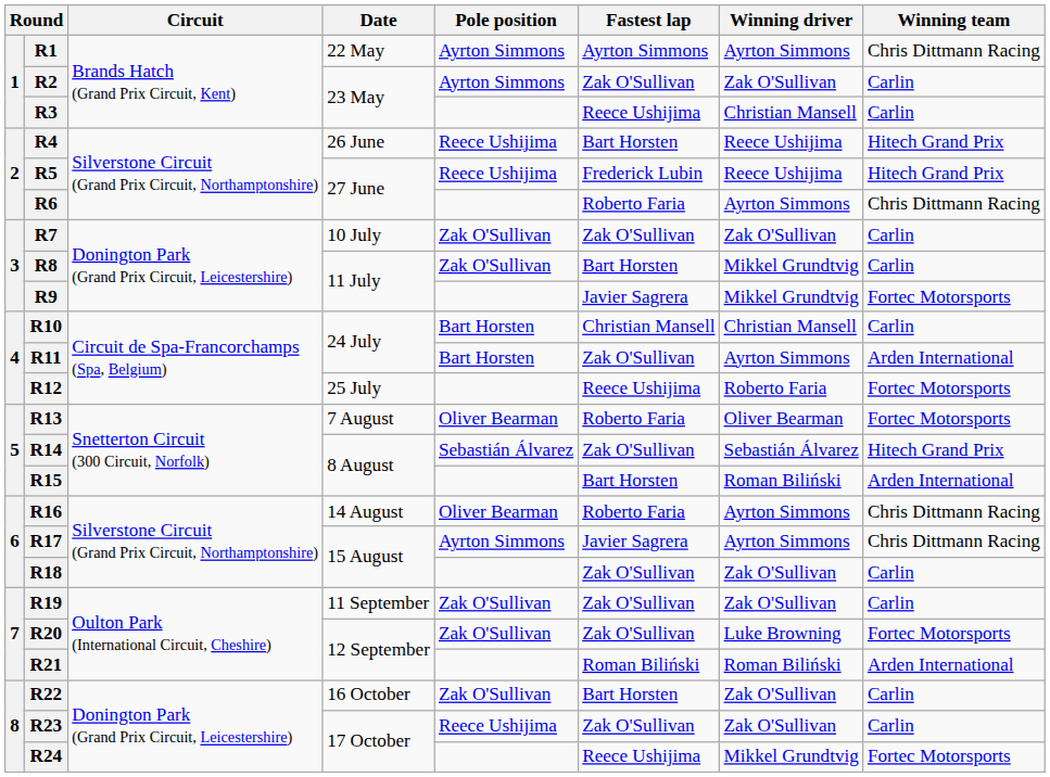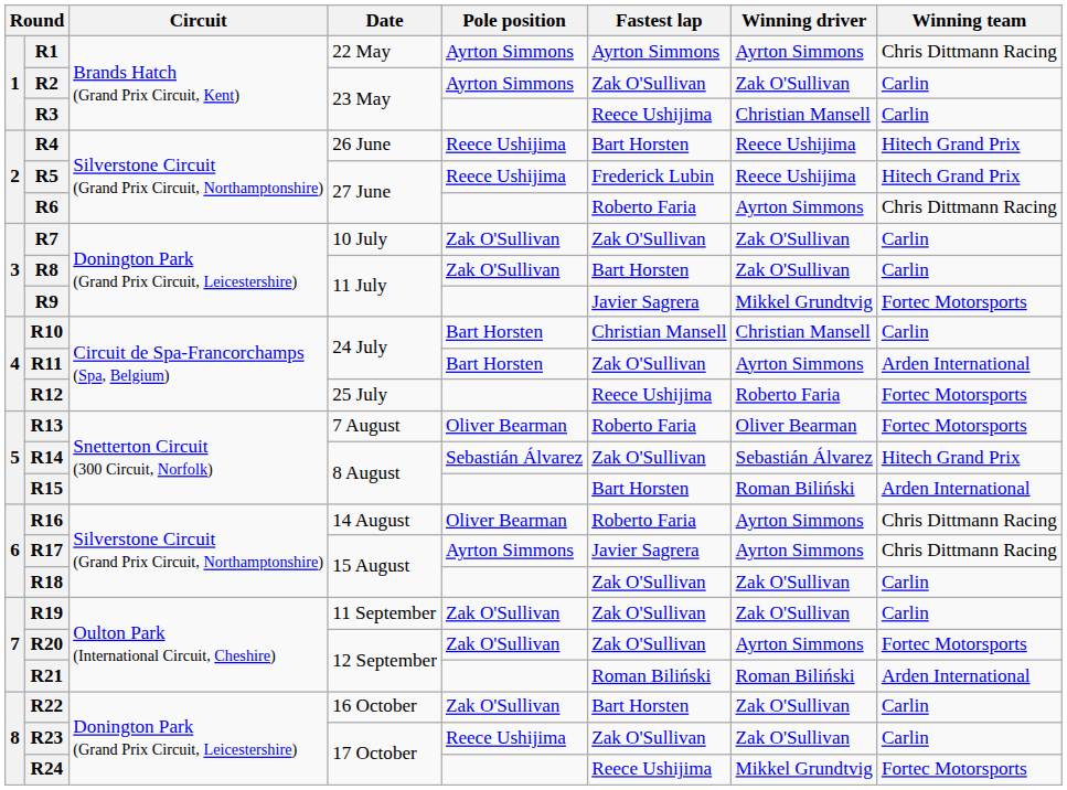R8 | Winning driver: Mikkel Grundtvig -> Zak O'Sullivan
R20 | Winning driver: Luke Browning -> Ayrton Simmons
